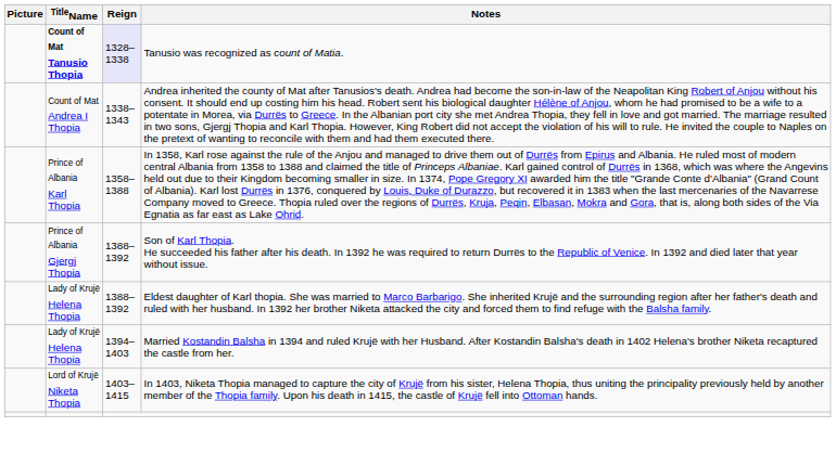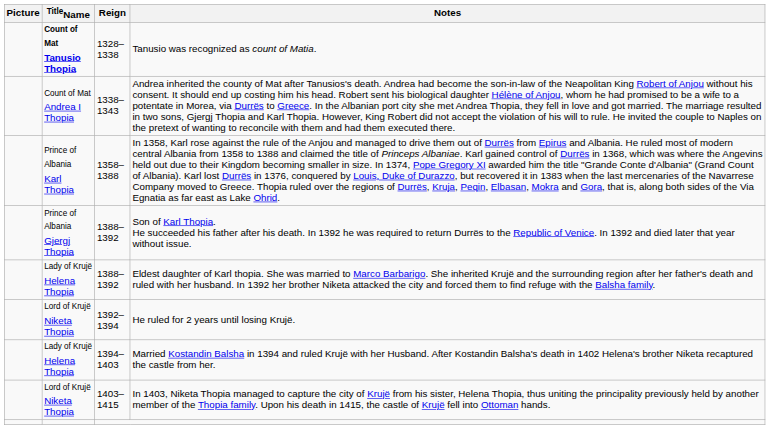Tanusio was recognized as count of Matia. | Reign: lavender background -> no background
+ row: Lord of Krujë Niketa Thopia | 1392–1394 | He ruled for 2 years until losing Krujë.
